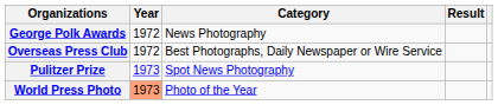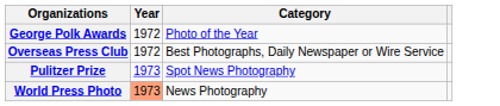- column: Result
George Polk Awards | Category: News Photography -> Photo of the Year
World Press Photo | Category: Photo of the Year -> News Photography
